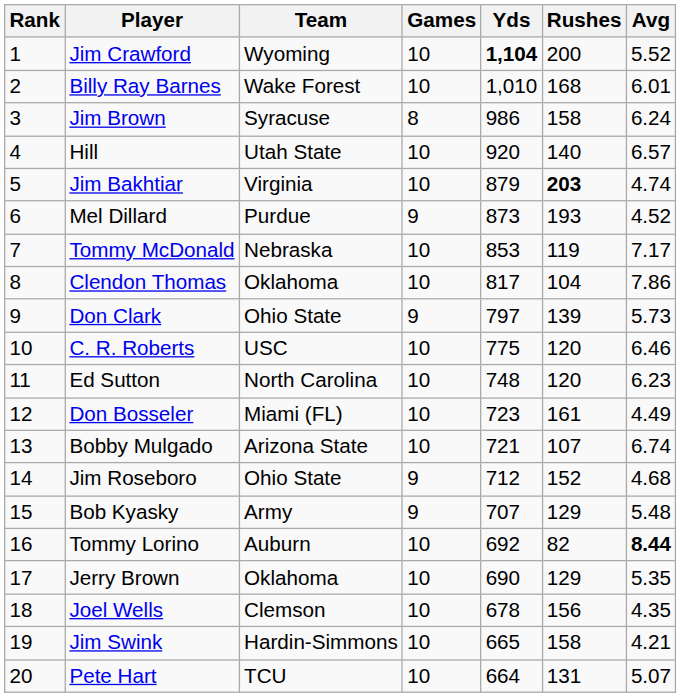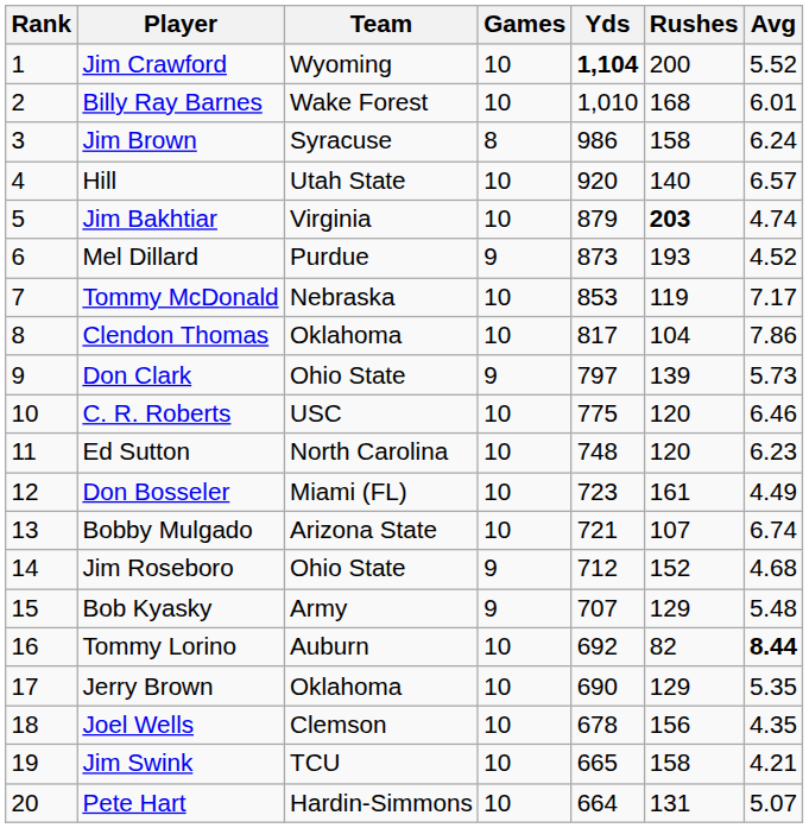Jim Swink | Team: Hardin-Simmons -> TCU
Pete Hart | Team: TCU -> Hardin-Simmons
